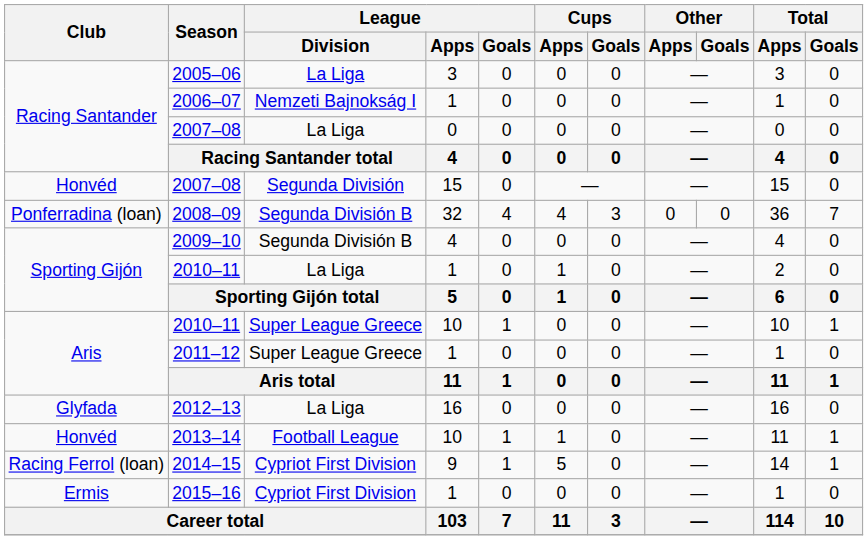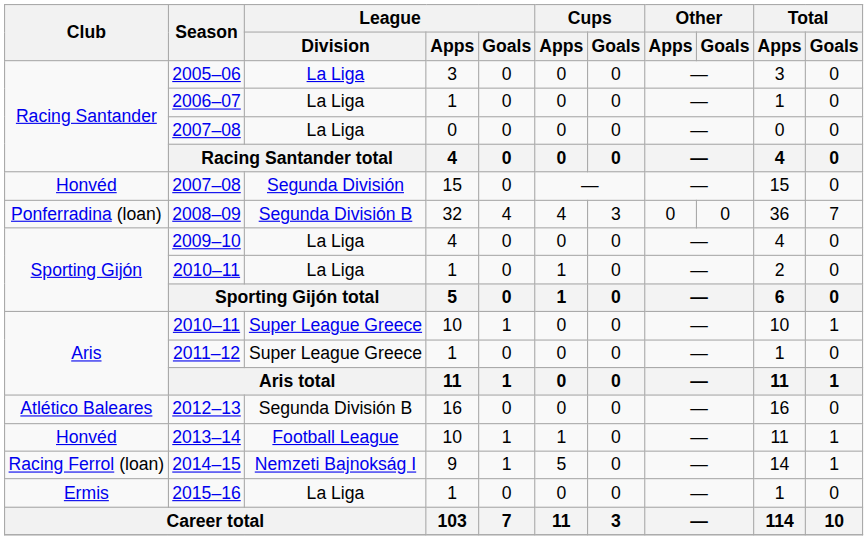2006–07 | League / Division: Nemzeti Bajnokság I -> La Liga
2009–10 | League / Division: Segunda División B -> La Liga
2012–13 | Club: Glyfada -> Atlético Baleares
2012–13 | League / Division: La Liga -> Segunda División B
2014–15 | League / Division: Cypriot First Division -> Nemzeti Bajnokság I
2015–16 | League / Division: Cypriot First Division -> La Liga
